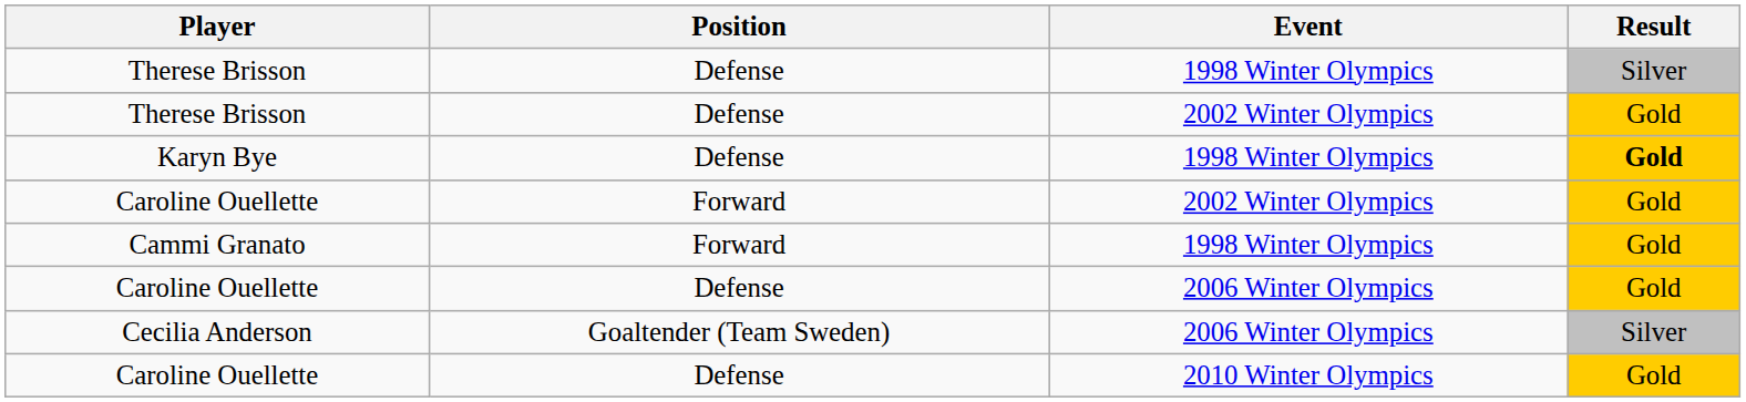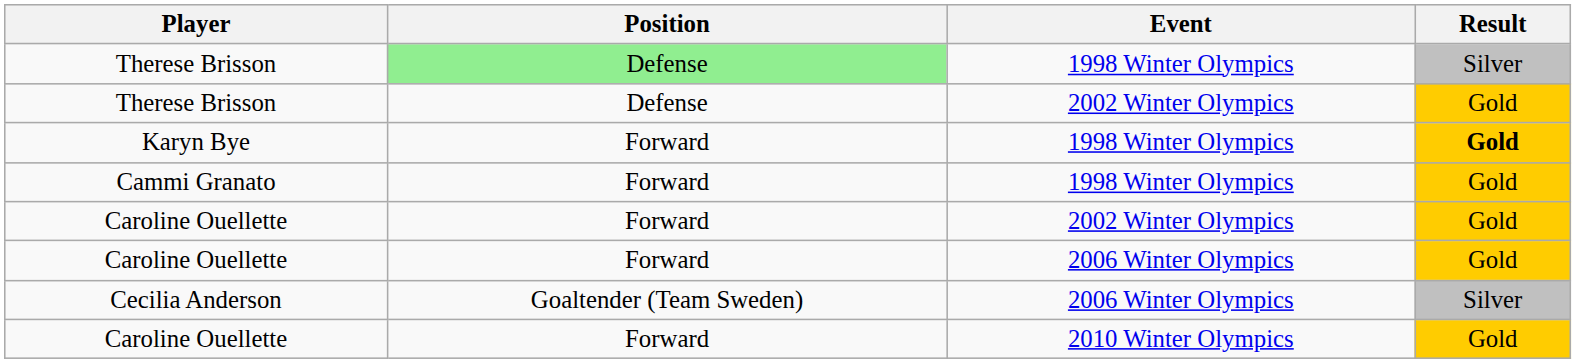Therese Brisson / 1998 Winter Olympics | Position: no background -> lightgreen background
Karyn Bye | Position: Defense -> Forward
rows swapped: Cammi Granato <-> Caroline Ouellette / 2002 Winter Olympics
Caroline Ouellette / 2006 Winter Olympics | Position: Defense -> Forward
Caroline Ouellette / 2010 Winter Olympics | Position: Defense -> Forward
